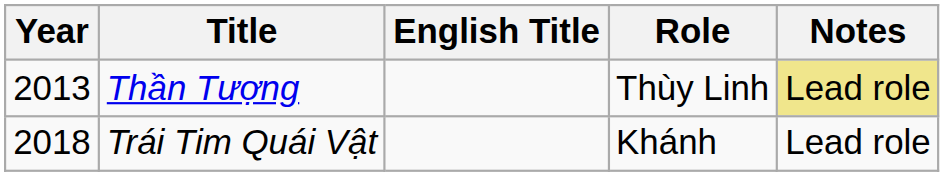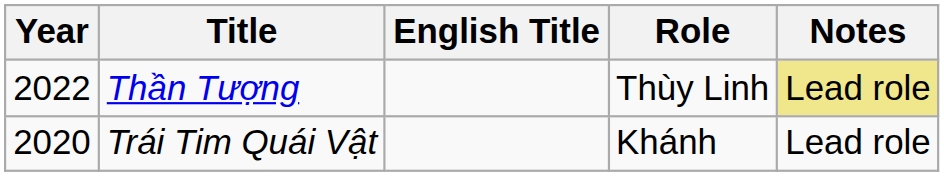Thần Tượng | Year: 2013 -> 2022
Trái Tim Quái Vật | Year: 2018 -> 2020
